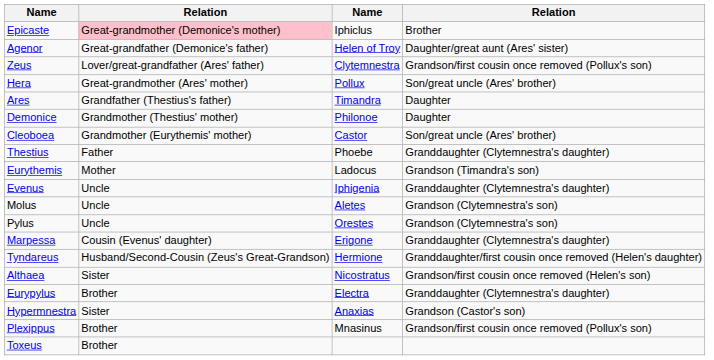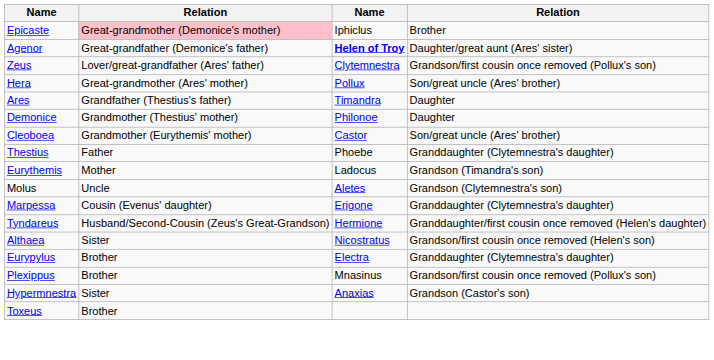Agenor | column 3: normal -> bold
- row: Evenus | Uncle | Iphigenia | Granddaughter (Clytemnestra's daughter)
- row: Pylus | Uncle | Orestes | Grandson (Clytemnestra's son)
rows swapped: Hypermnestra <-> Plexippus
